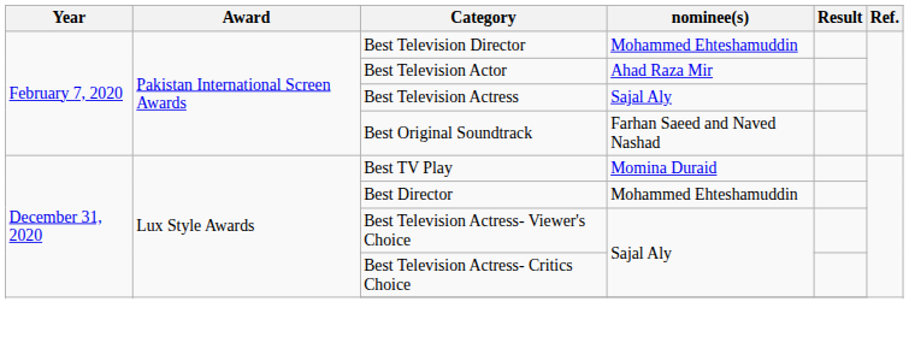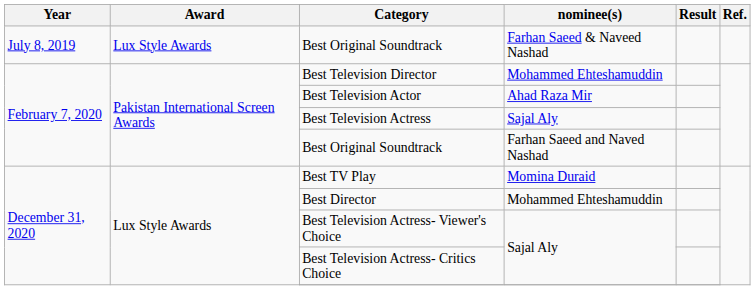+ row: July 8, 2019 | Lux Style Awards | Best Original Soundtrack | Farhan Saeed & Naveed Nashad
